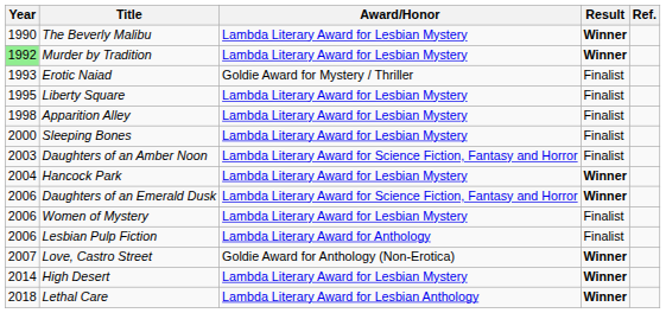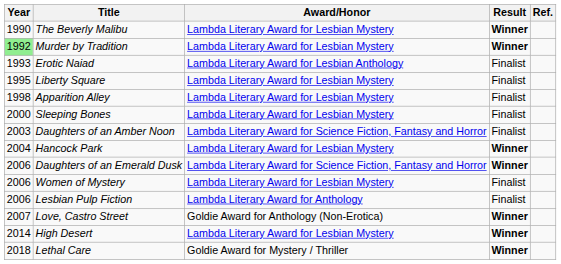Erotic Naiad | Award/Honor: Goldie Award for Mystery / Thriller -> Lambda Literary Award for Lesbian Anthology
Lethal Care | Award/Honor: Lambda Literary Award for Lesbian Anthology -> Goldie Award for Mystery / Thriller
